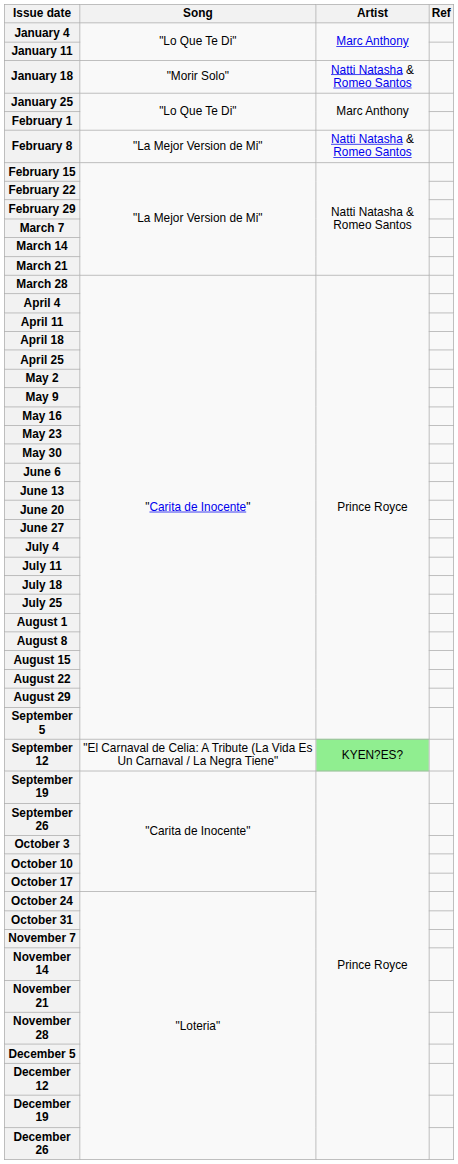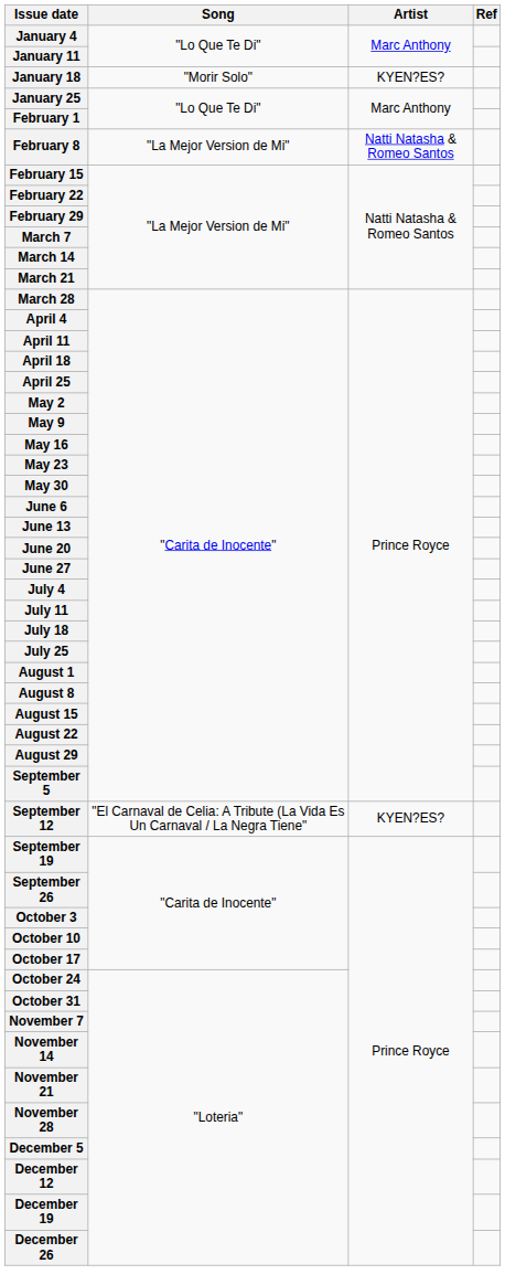January 18 | Artist: Natti Natasha & Romeo Santos -> KYEN?ES?
September 12 | Artist: lightgreen background -> no background
